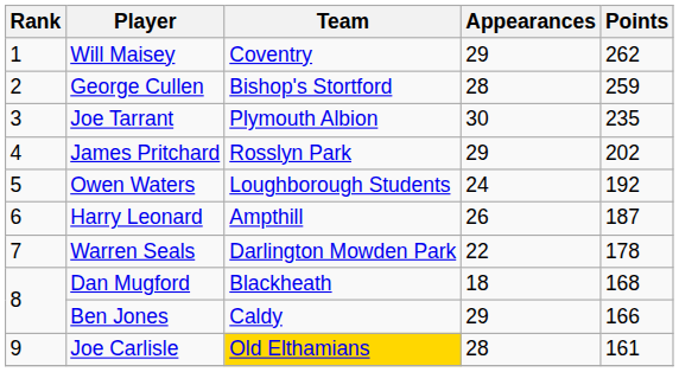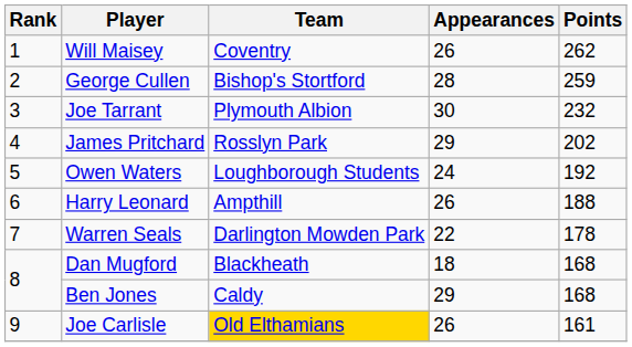Will Maisey | Appearances: 29 -> 26
Joe Tarrant | Points: 235 -> 232
Harry Leonard | Points: 187 -> 188
Ben Jones | Points: 166 -> 168
Joe Carlisle | Appearances: 28 -> 26
